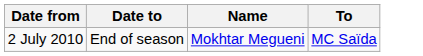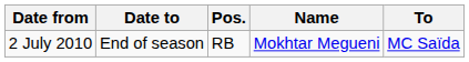+ column: Pos. | RB
